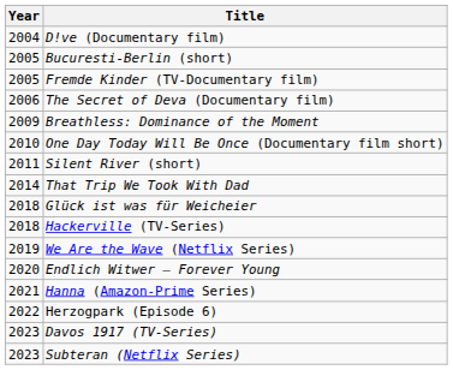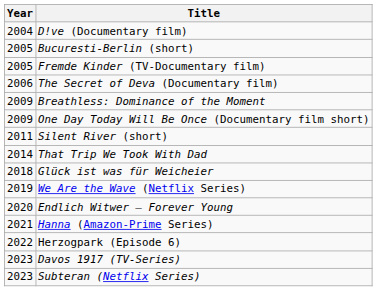One Day Today Will Be Once (Documentary film short) | Year: 2010 -> 2009
- row: 2018 | Hackerville (TV-Series)
